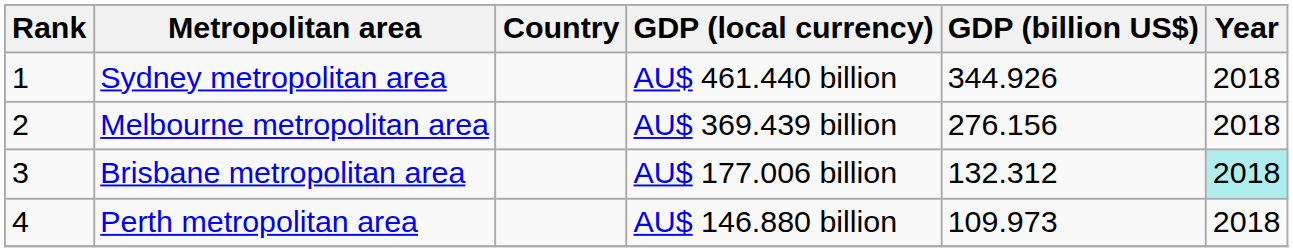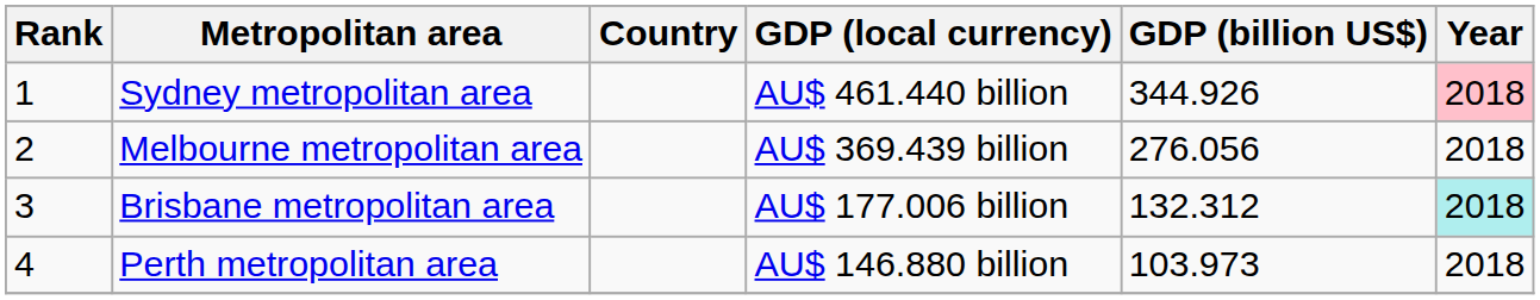Sydney metropolitan area | Year: no background -> pink background
Melbourne metropolitan area | GDP (billion US$): 276.156 -> 276.056
Perth metropolitan area | GDP (billion US$): 109.973 -> 103.973
